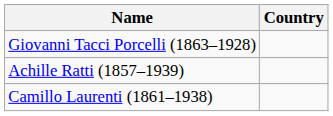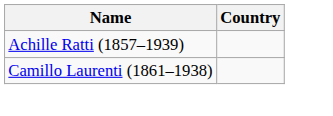- row: Giovanni Tacci Porcelli (1863–1928)
